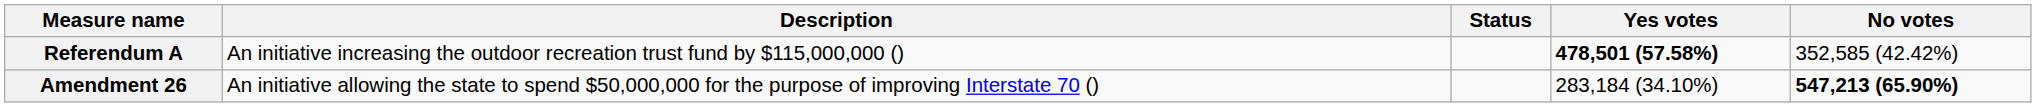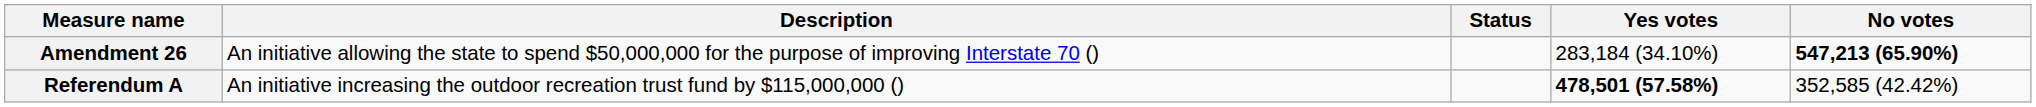rows swapped: Amendment 26 <-> Referendum A
